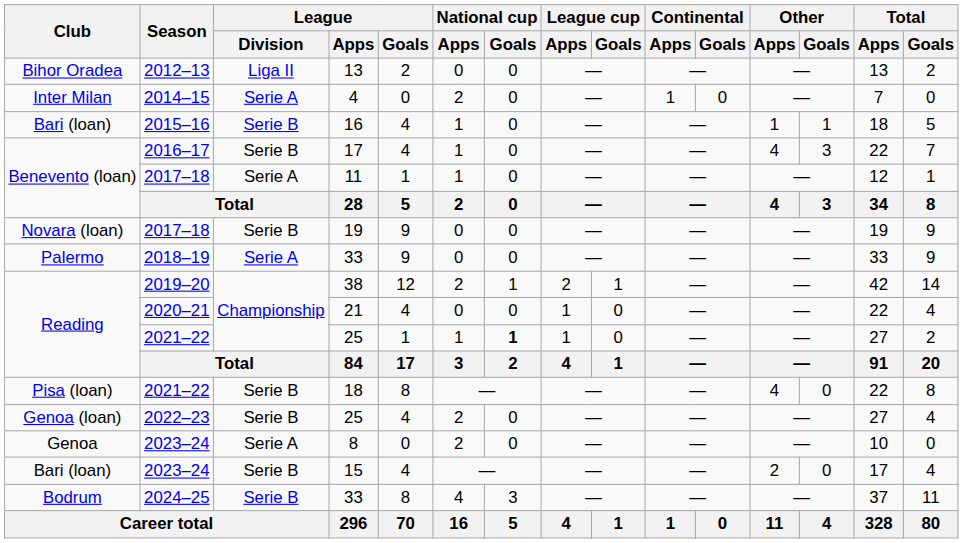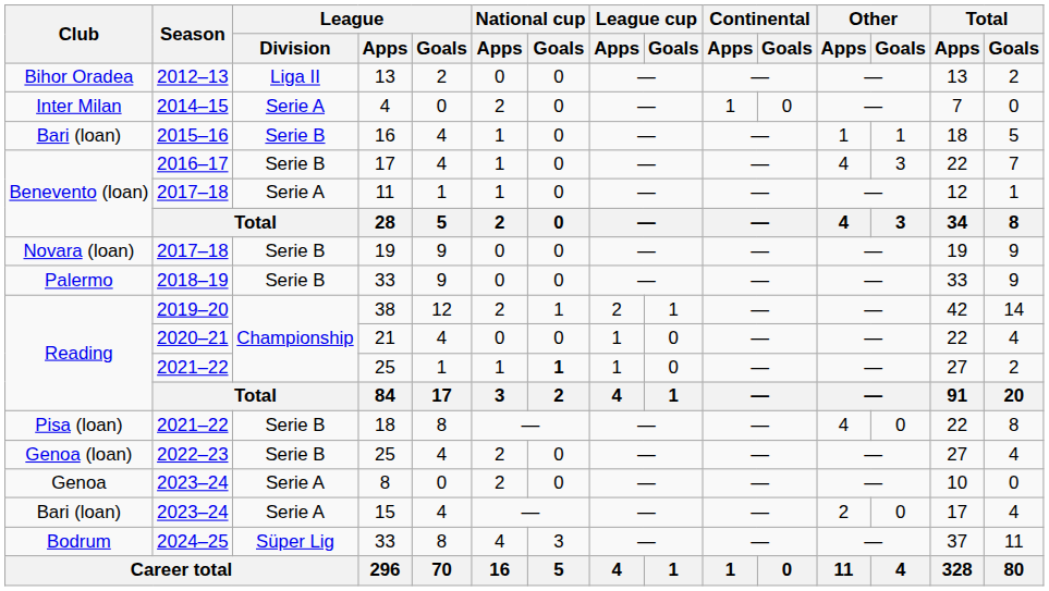2018–19 / 33 | League / Division: Serie A -> Serie B
15 | League / Division: Serie B -> Serie A
2024–25 / 33 | League / Division: Serie B -> Süper Lig
